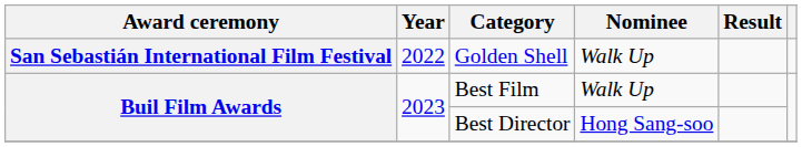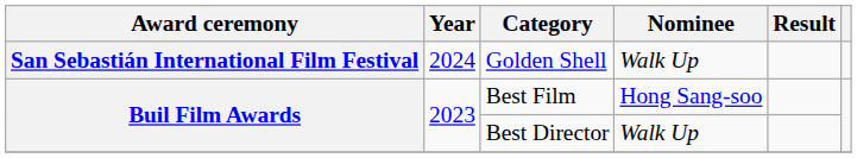Golden Shell | Year: 2022 -> 2024
Best Film | Nominee: Walk Up -> Hong Sang-soo
Best Director | Nominee: Hong Sang-soo -> Walk Up
